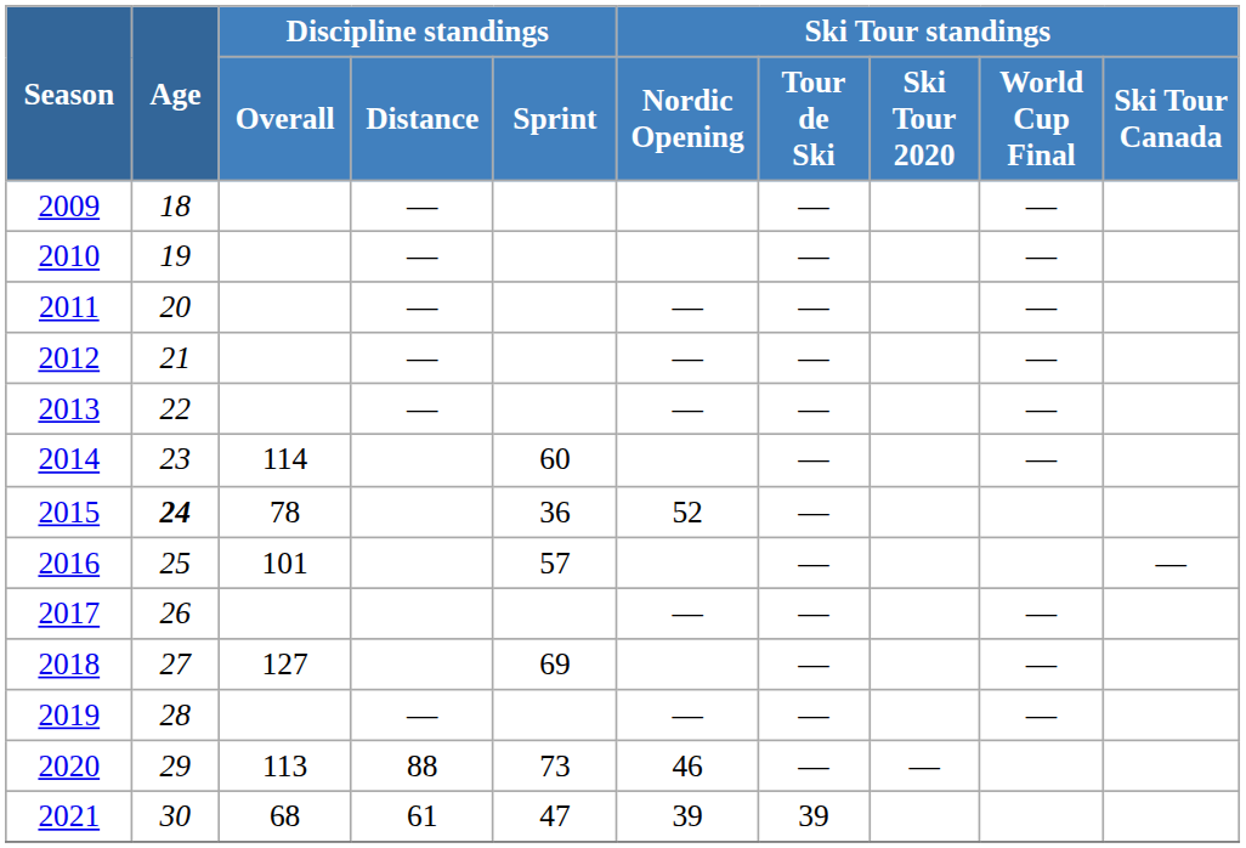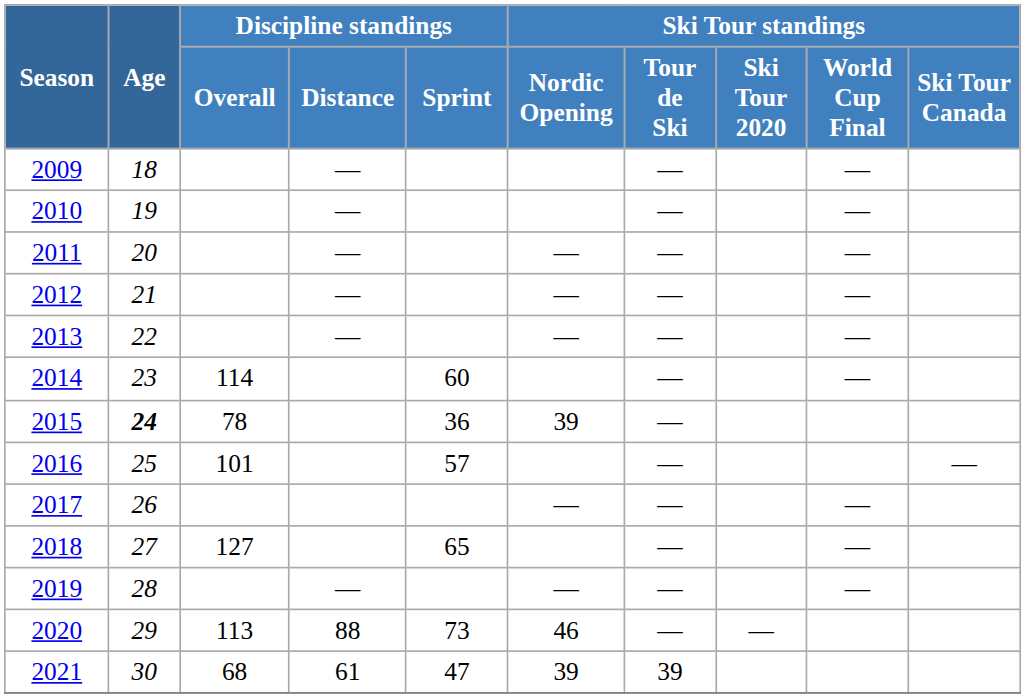2015 | Ski Tour standings / Nordic Opening: 52 -> 39
2018 | Discipline standings / Sprint: 69 -> 65
